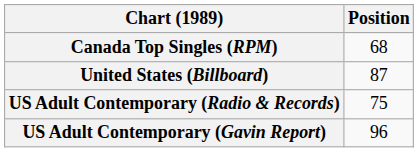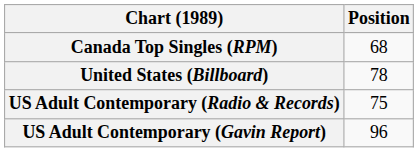United States (Billboard) | Position: 87 -> 78
